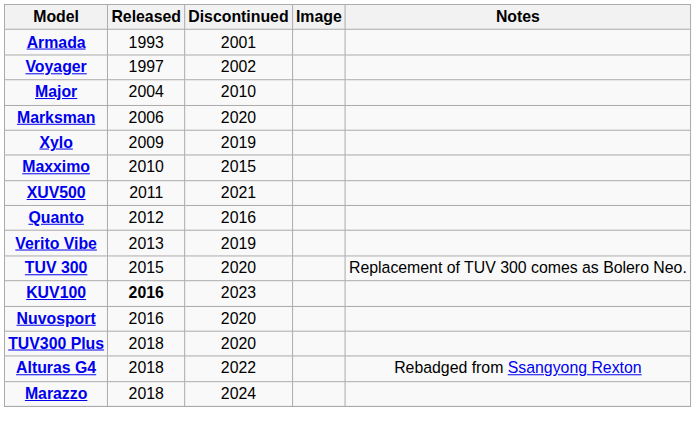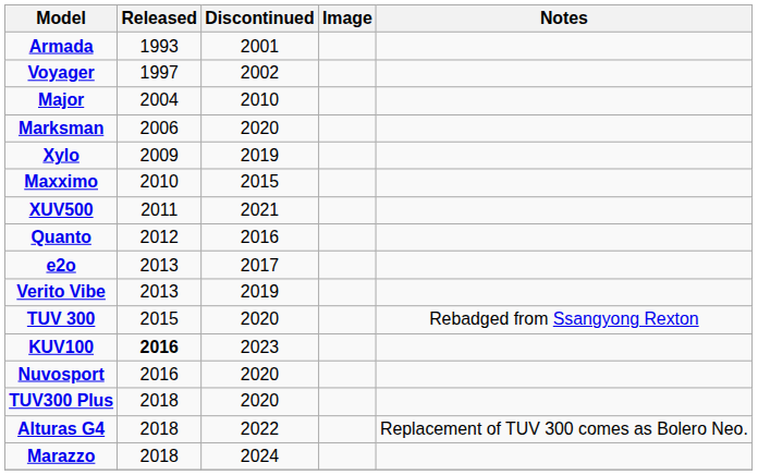+ row: e2o | 2013 | 2017
TUV 300 | Notes: Replacement of TUV 300 comes as Bolero Neo. -> Rebadged from Ssangyong Rexton
Alturas G4 | Notes: Rebadged from Ssangyong Rexton -> Replacement of TUV 300 comes as Bolero Neo.
